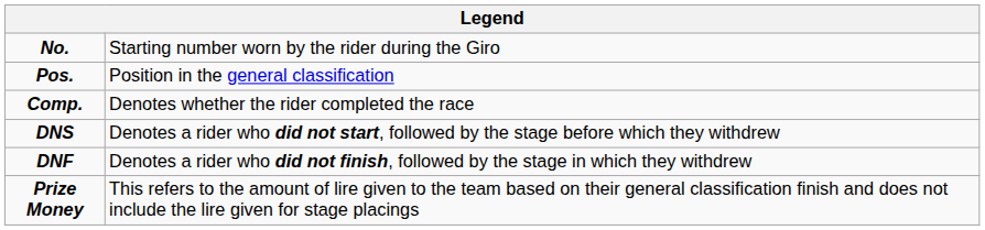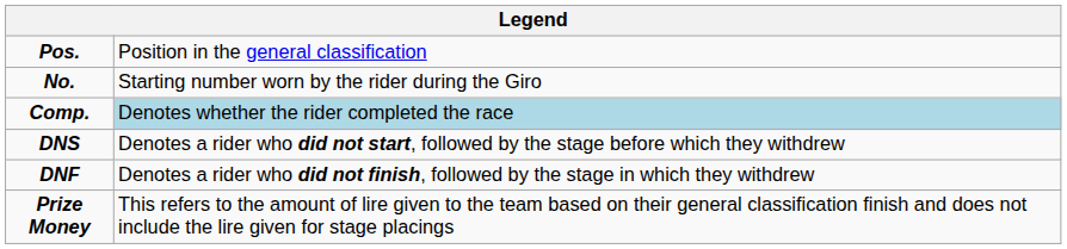rows swapped: No. <-> Pos.
Comp. | column 2: no background -> lightblue background
